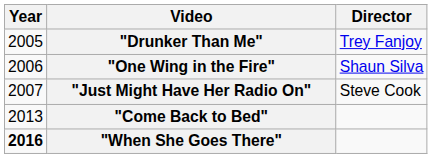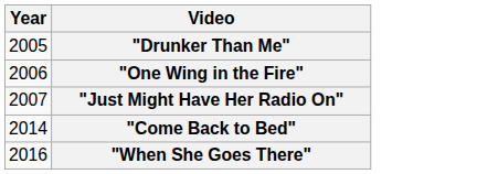- column: Director | Trey Fanjoy | Shaun Silva | Steve Cook
"Come Back to Bed" | Year: 2013 -> 2014
"When She Goes There" | Year: bold -> normal
